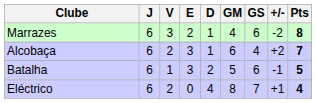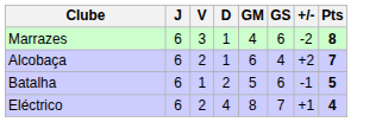- column: E | 2 | 3 | 3 | 0
